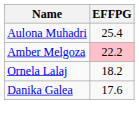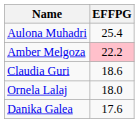+ row: Claudia Guri | 18.6
Ornela Lalaj | EFFPG: 18.2 -> 18.0
